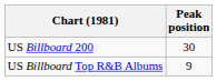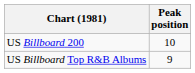US Billboard 200 | Peak position: 30 -> 10
